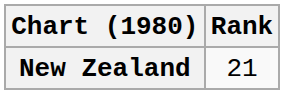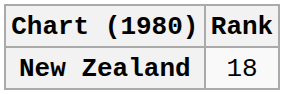New Zealand | Rank: 21 -> 18
